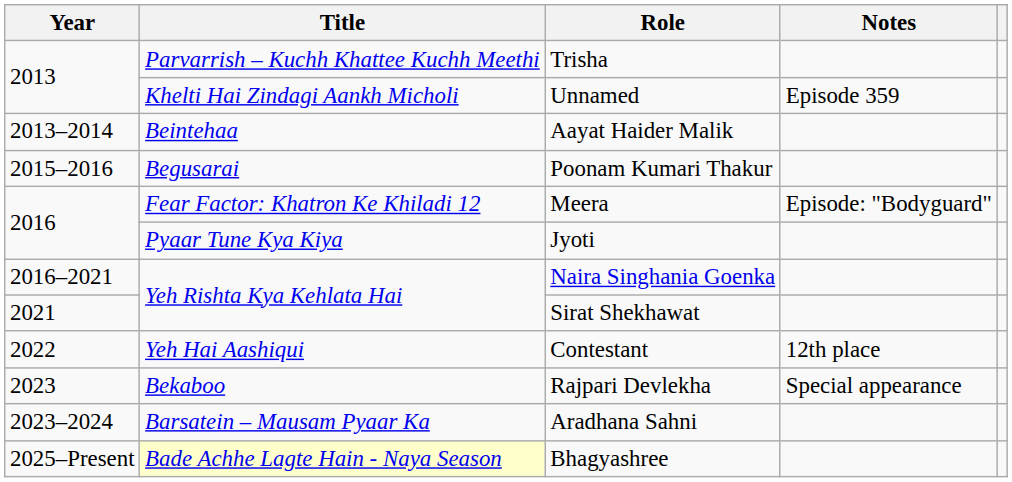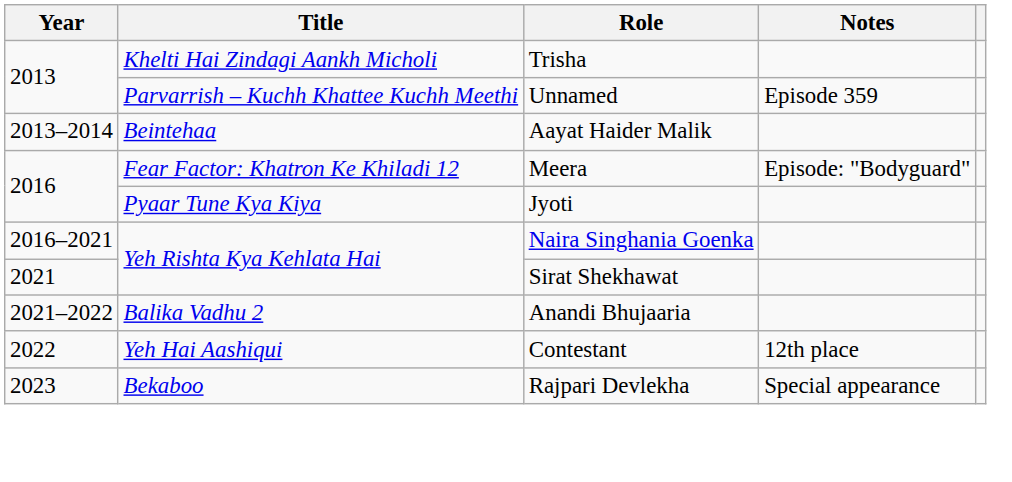Trisha | Title: Parvarrish – Kuchh Khattee Kuchh Meethi -> Khelti Hai Zindagi Aankh Micholi
Unnamed | Title: Khelti Hai Zindagi Aankh Micholi -> Parvarrish – Kuchh Khattee Kuchh Meethi
- row: 2015–2016 | Begusarai | Poonam Kumari Thakur
+ row: 2021–2022 | Balika Vadhu 2 | Anandi Bhujaaria
- row: 2023–2024 | Barsatein – Mausam Pyaar Ka | Aradhana Sahni
- row: 2025–Present | Bade Achhe Lagte Hain - Naya Season | Bhagyashree
